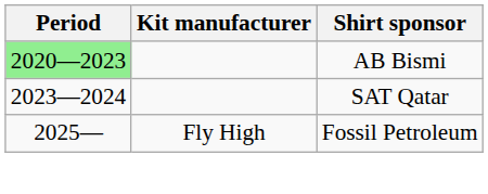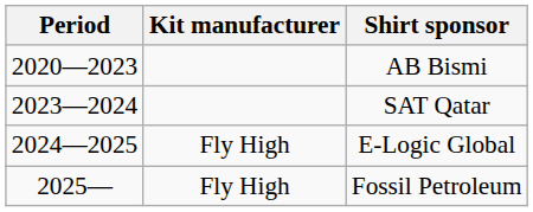AB Bismi | Period: lightgreen background -> no background
+ row: 2024—2025 | Fly High | E-Logic Global
